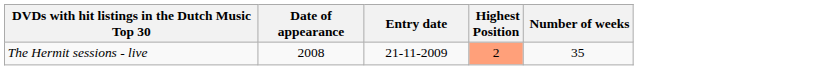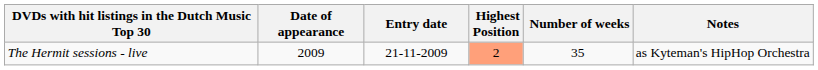+ column: Notes | as Kyteman's HipHop Orchestra
The Hermit sessions - live | Date of appearance: 2008 -> 2009
